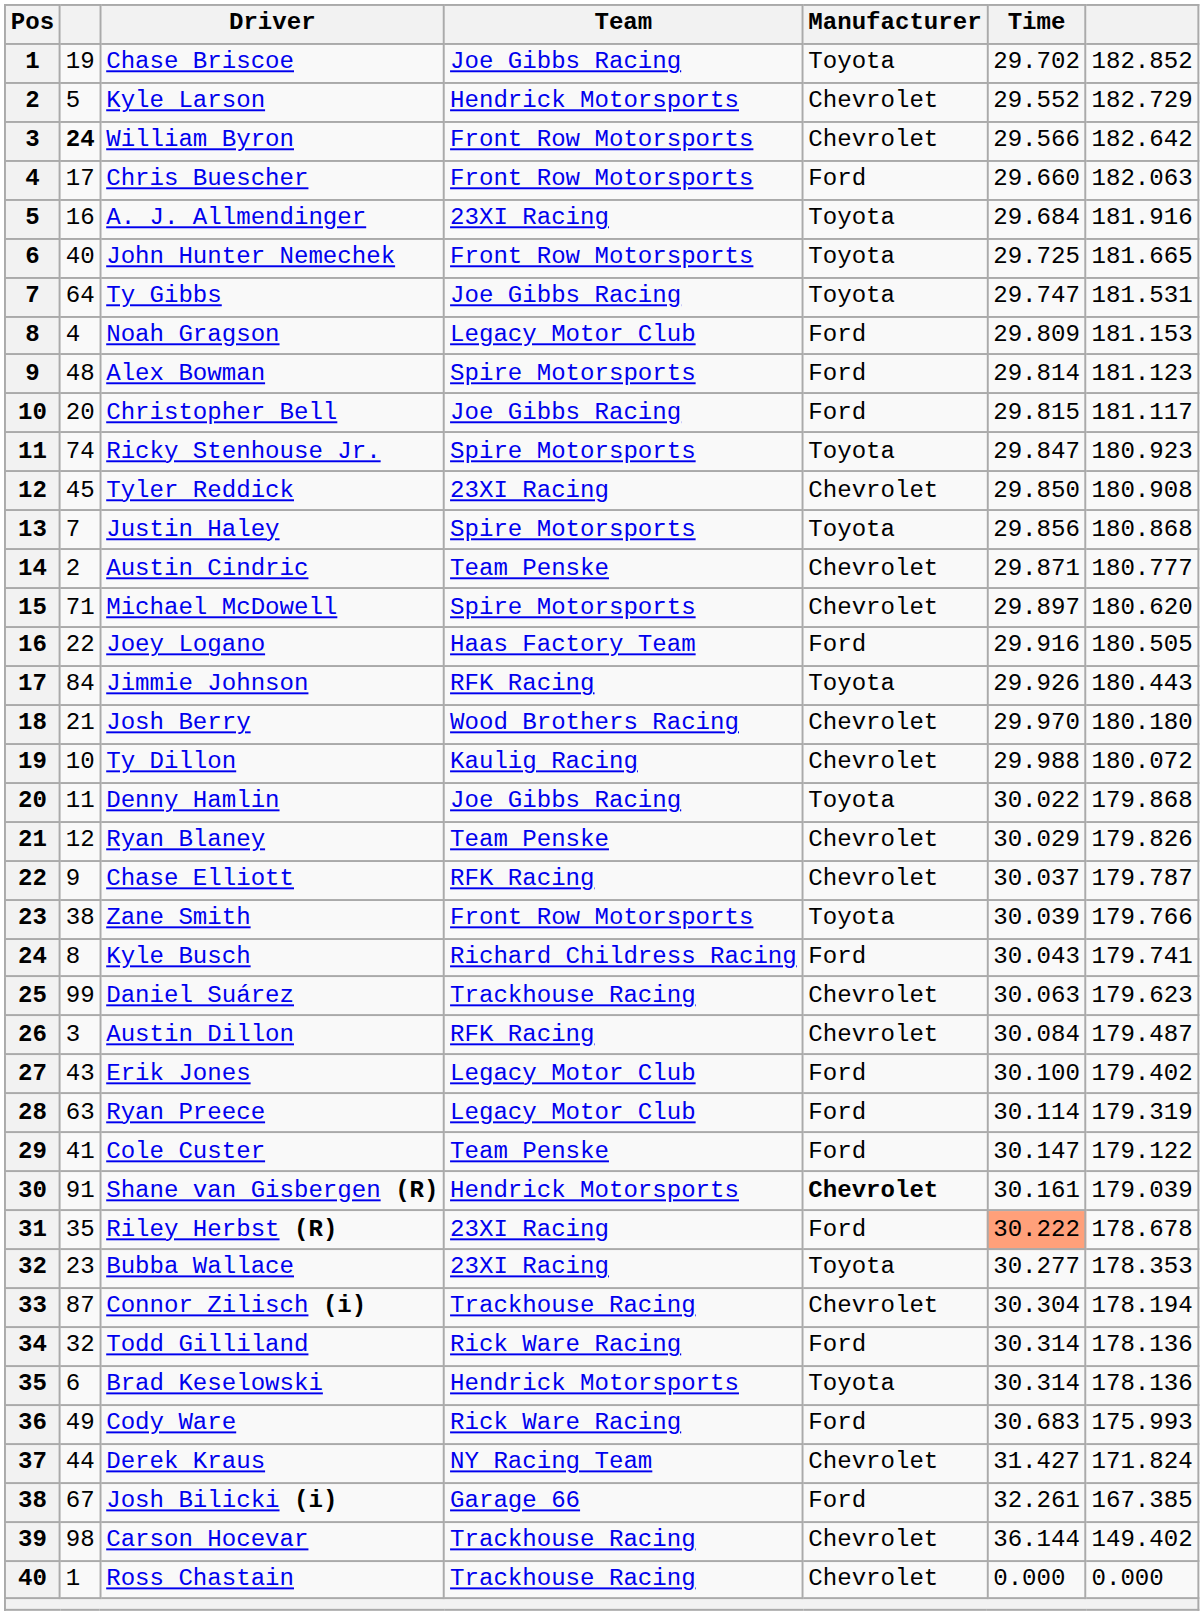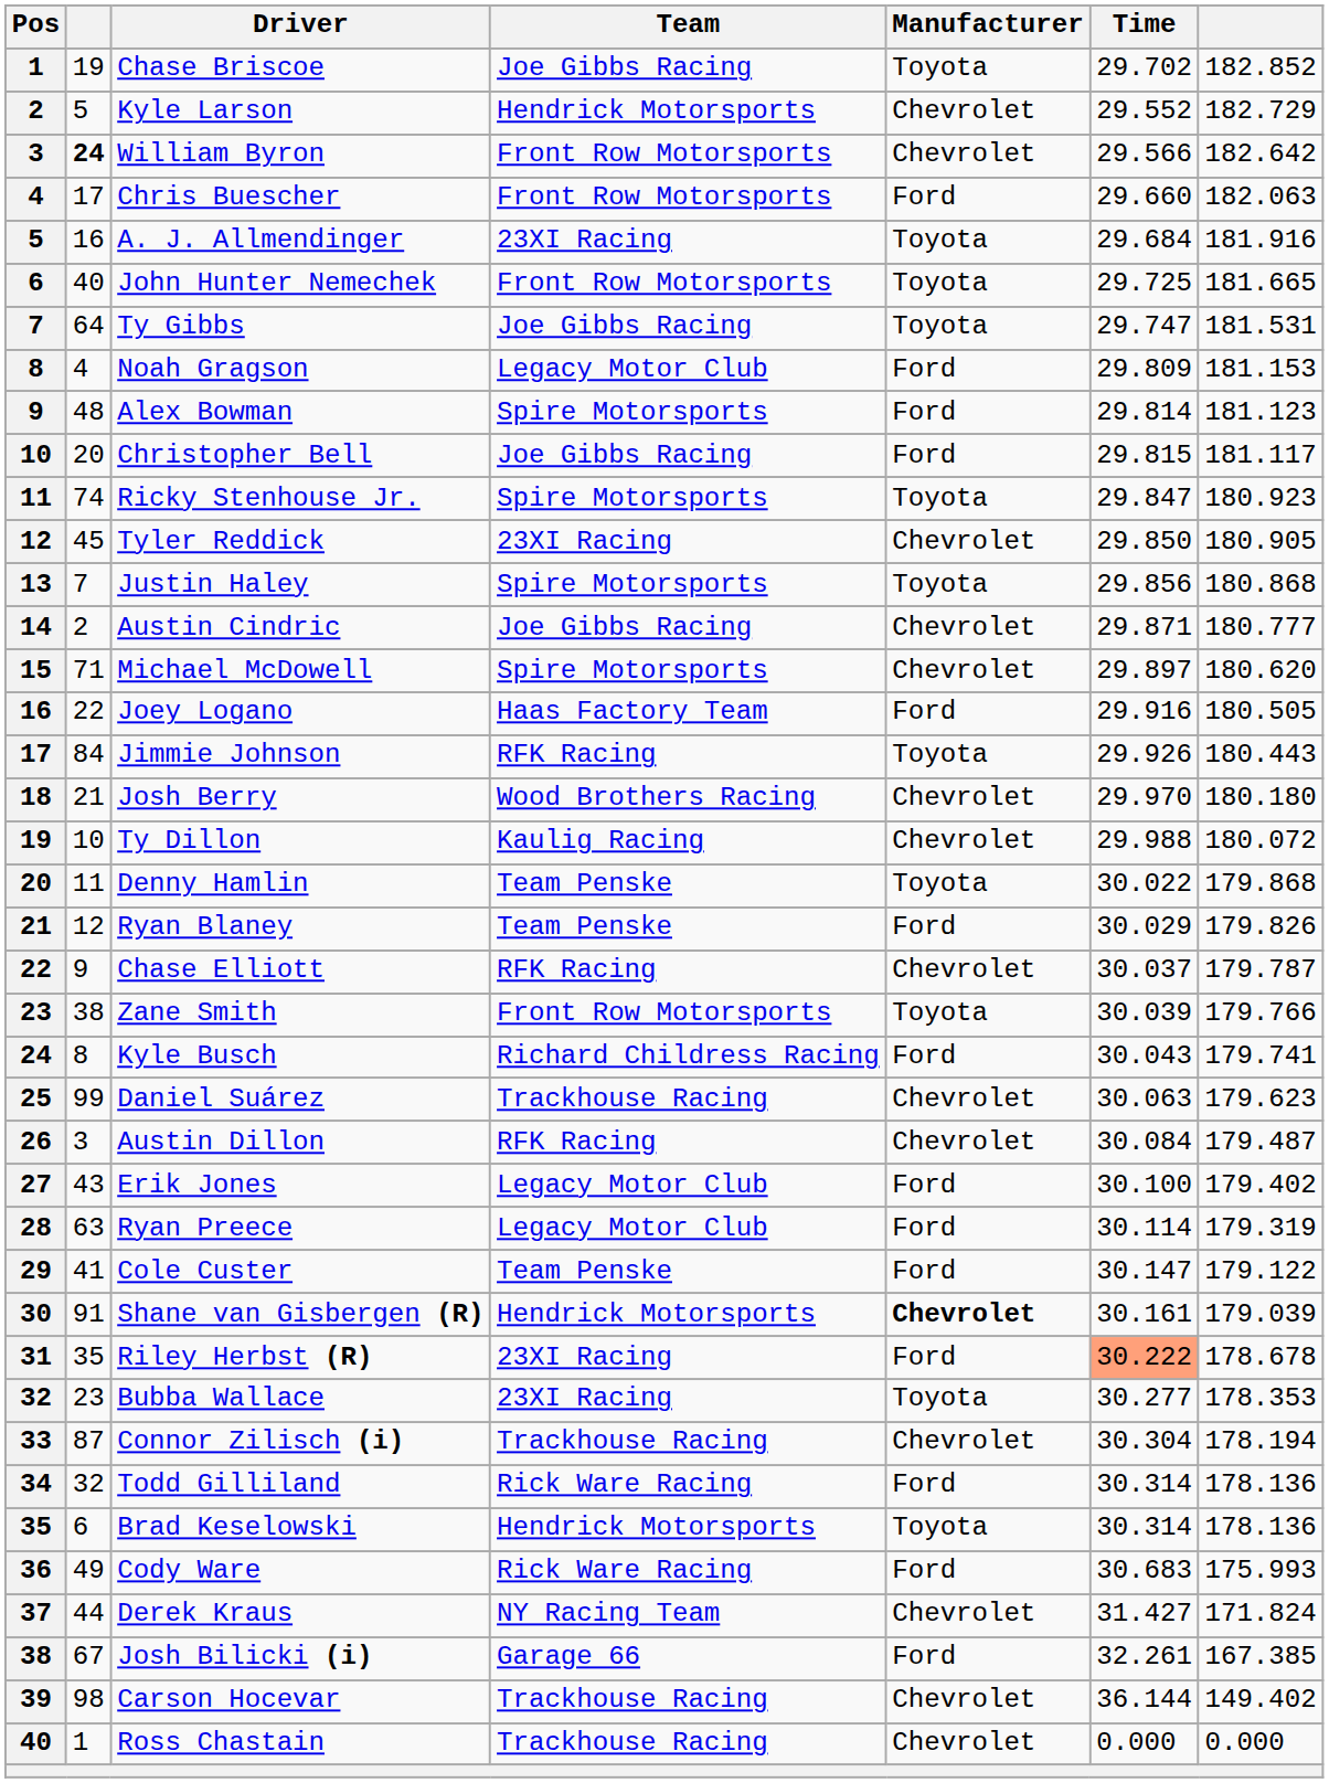Tyler Reddick | column 7: 180.908 -> 180.905
Austin Cindric | Team: Team Penske -> Joe Gibbs Racing
Denny Hamlin | Team: Joe Gibbs Racing -> Team Penske
Ryan Blaney | Manufacturer: Chevrolet -> Ford
